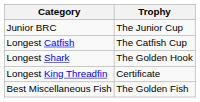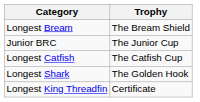+ row: Longest Bream | The Bream Shield
- row: Best Miscellaneous Fish | The Golden Fish
